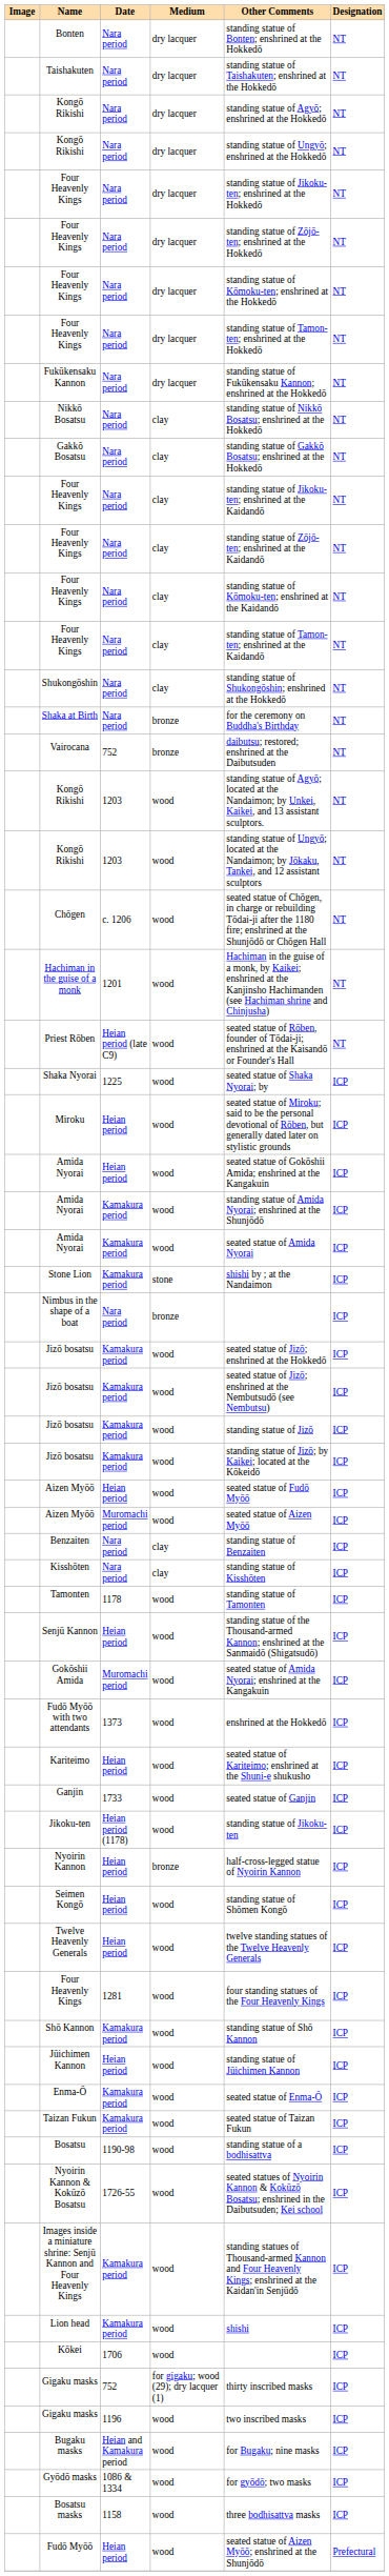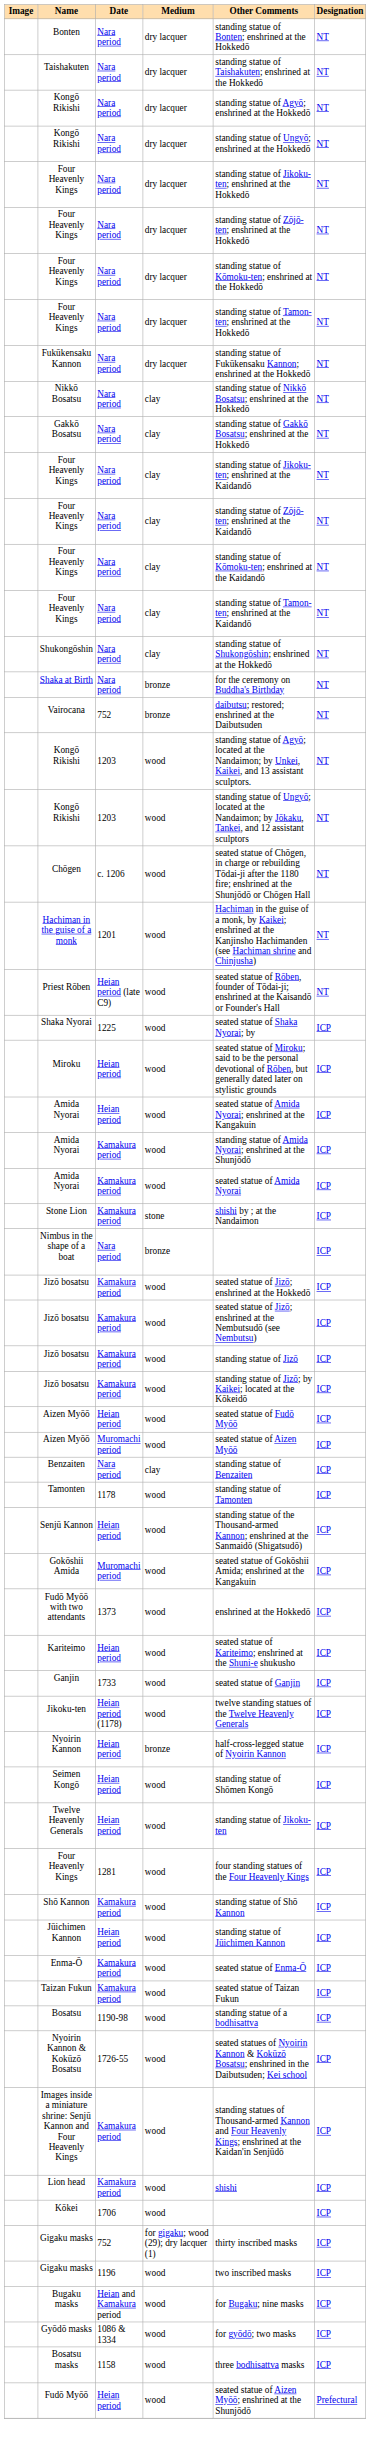Amida Nyorai / Heian period | Other Comments: seated statue of Gokōshii Amida; enshrined at the Kangakuin -> seated statue of Amida Nyorai; enshrined at the Kangakuin
- row: Kisshōten | Nara period | clay | standing statue of Kisshōten | ICP
Gokōshii Amida | Other Comments: seated statue of Amida Nyorai; enshrined at the Kangakuin -> seated statue of Gokōshii Amida; enshrined at the Kangakuin
Jikoku-ten | Other Comments: standing statue of Jikoku-ten -> twelve standing statues of the Twelve Heavenly Generals
Twelve Heavenly Generals | Other Comments: twelve standing statues of the Twelve Heavenly Generals -> standing statue of Jikoku-ten
